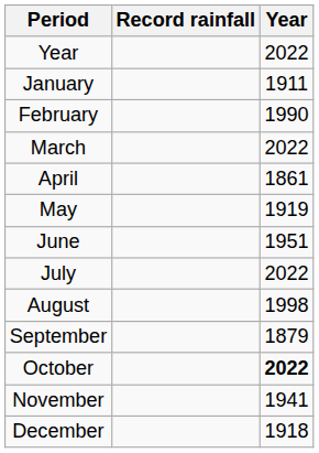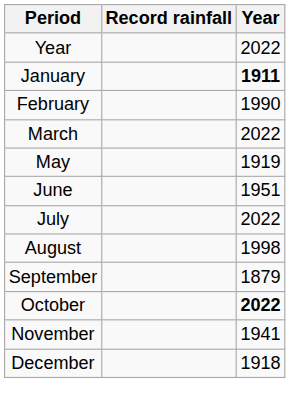January | Year: normal -> bold
- row: April | 1861
